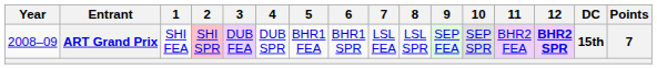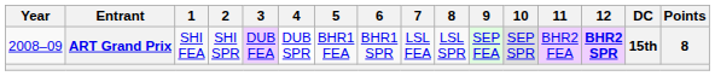ART Grand Prix | 2: pink background -> no background
ART Grand Prix | Points: 7 -> 8
